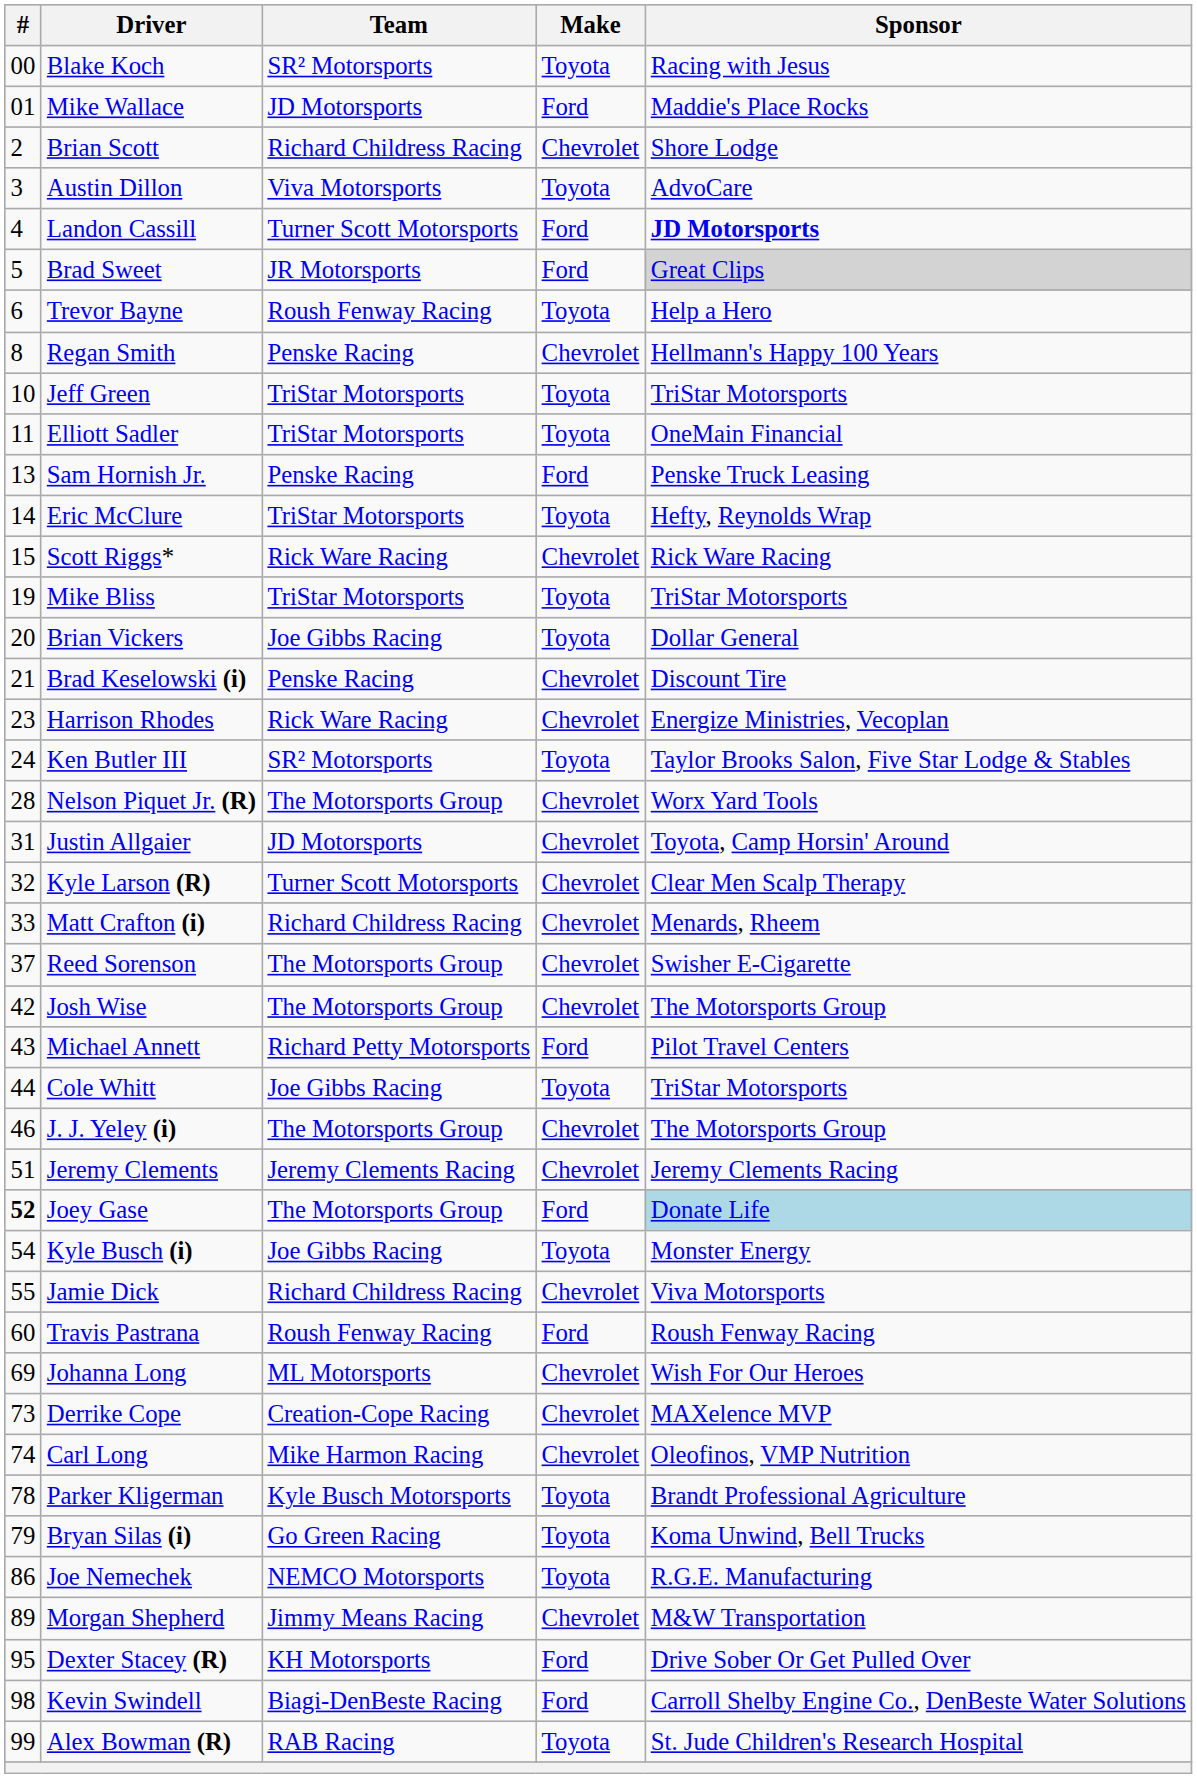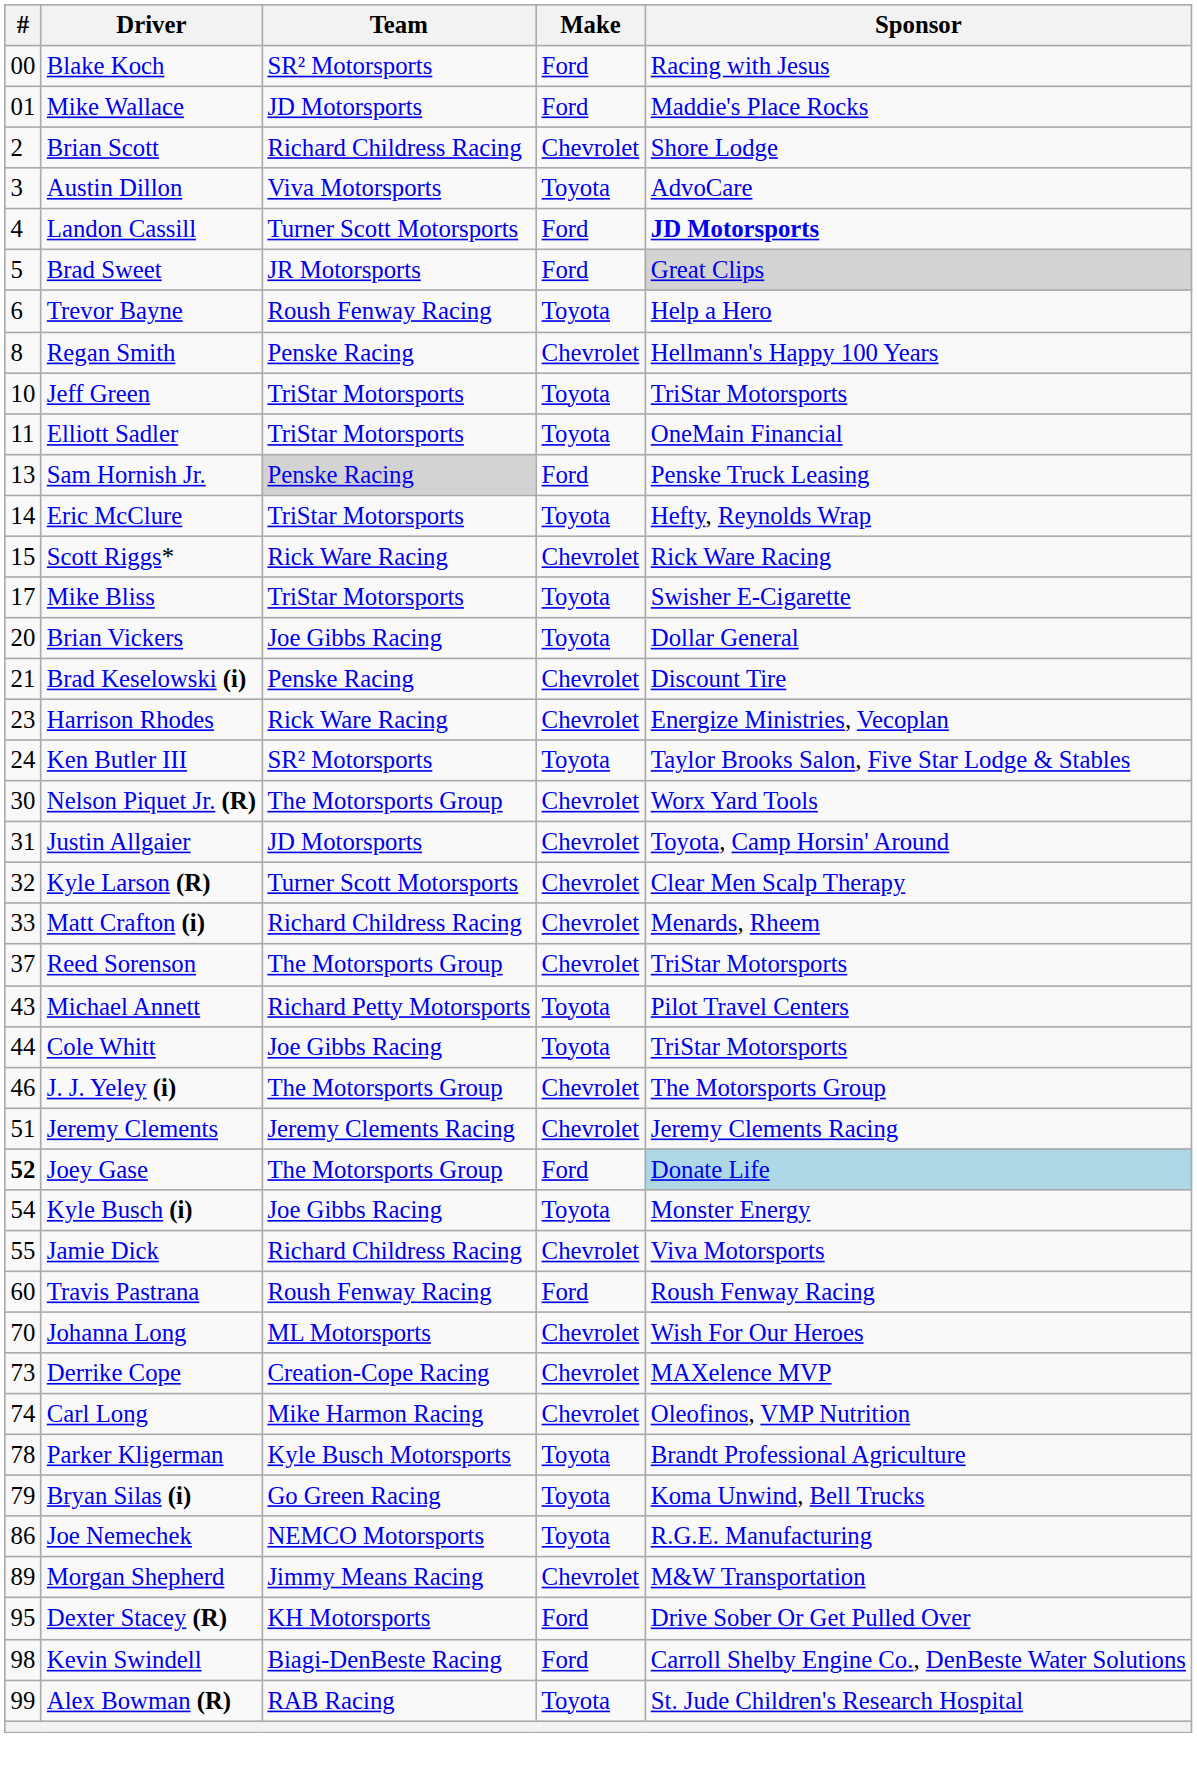Blake Koch | Make: Toyota -> Ford
Sam Hornish Jr. | Team: no background -> lightgrey background
Mike Bliss | #: 19 -> 17
Mike Bliss | Sponsor: TriStar Motorsports -> Swisher E-Cigarette
Nelson Piquet Jr. (R) | #: 28 -> 30
Reed Sorenson | Sponsor: Swisher E-Cigarette -> TriStar Motorsports
- row: 42 | Josh Wise | The Motorsports Group | Chevrolet | The Motorsports Group
Michael Annett | Make: Ford -> Toyota
Johanna Long | #: 69 -> 70
